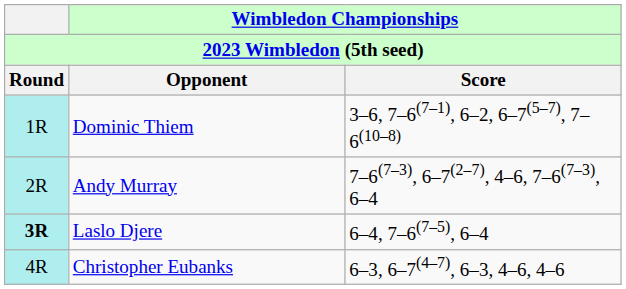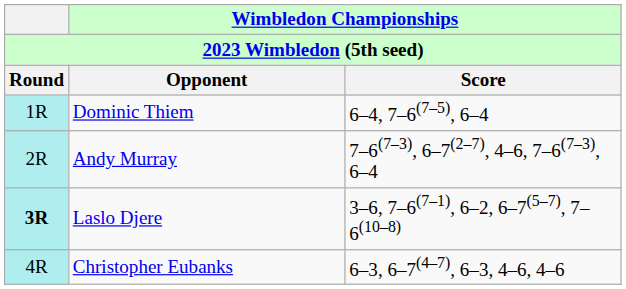Dominic Thiem | Wimbledon Championships / Score: 3–6, 7–6(7–1), 6–2, 6–7(5–7), 7–6(10–8) -> 6–4, 7–6(7–5), 6–4
Laslo Djere | Wimbledon Championships / Score: 6–4, 7–6(7–5), 6–4 -> 3–6, 7–6(7–1), 6–2, 6–7(5–7), 7–6(10–8)
